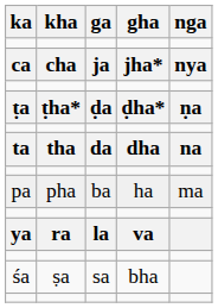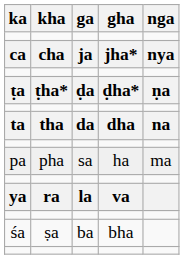pa | ga: ba -> sa
śa | ga: sa -> ba
